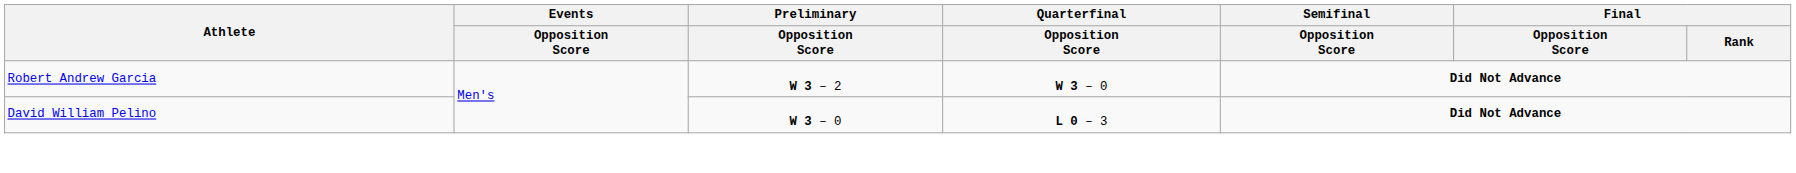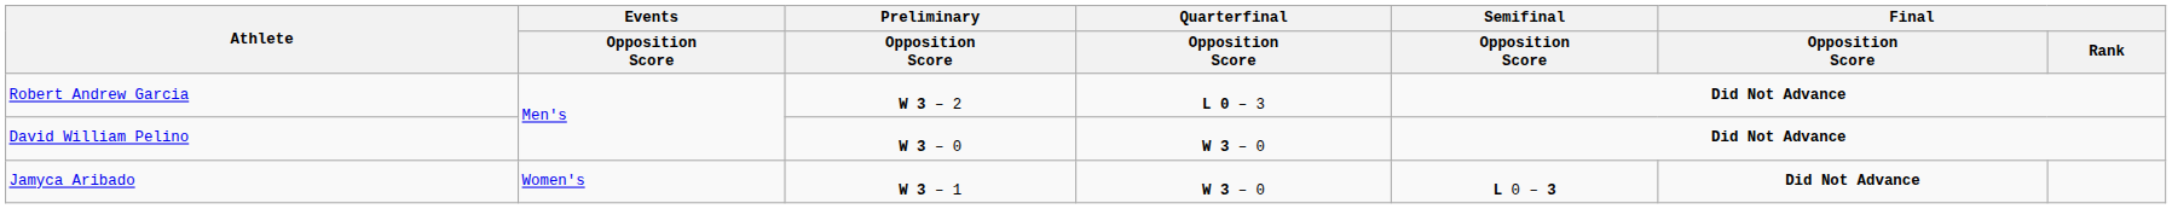Robert Andrew Garcia | Quarterfinal / Opposition Score: W 3 – 0 -> L 0 – 3
David William Pelino | Quarterfinal / Opposition Score: L 0 – 3 -> W 3 – 0
+ row: Jamyca Aribado | Women's | W 3 – 1 | W 3 – 0 | L 0 – 3 | Did Not Advance
